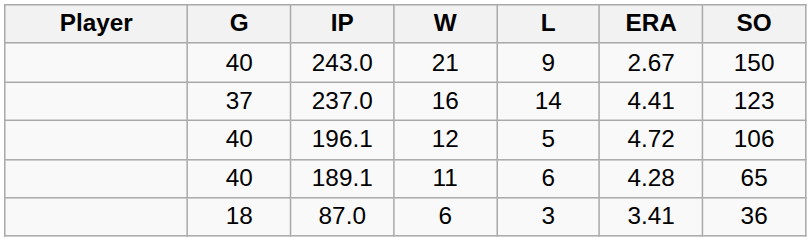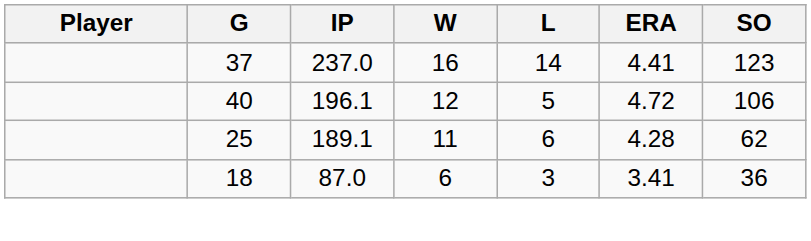- row: 40 | 243.0 | 21 | 9 | 2.67 | 150
189.1 | G: 40 -> 25
189.1 | SO: 65 -> 62
